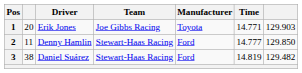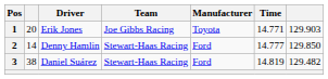2 | column 2: 11 -> 14
